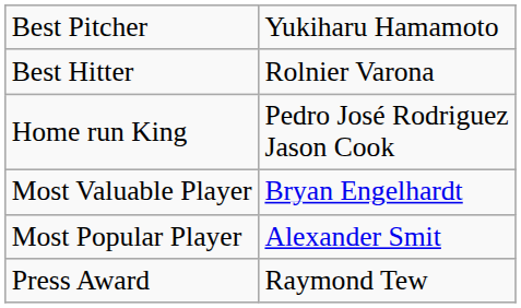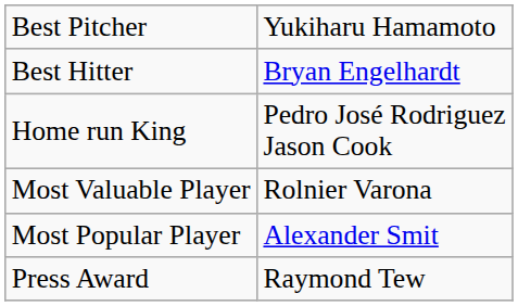Best Hitter | column 2: Rolnier Varona -> Bryan Engelhardt
Most Valuable Player | column 2: Bryan Engelhardt -> Rolnier Varona
